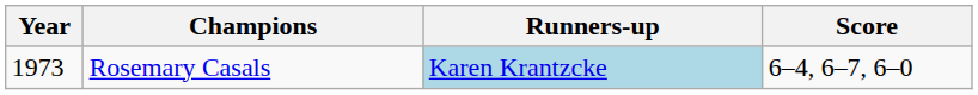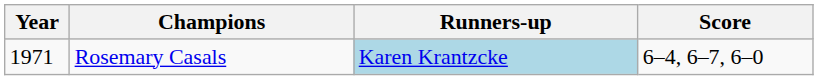Rosemary Casals | Year: 1973 -> 1971
